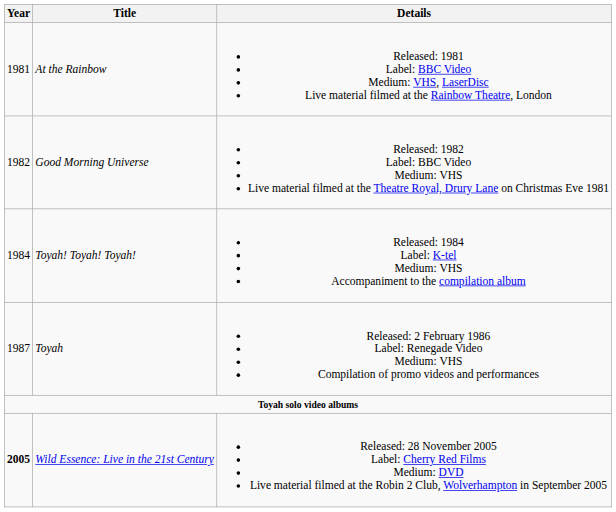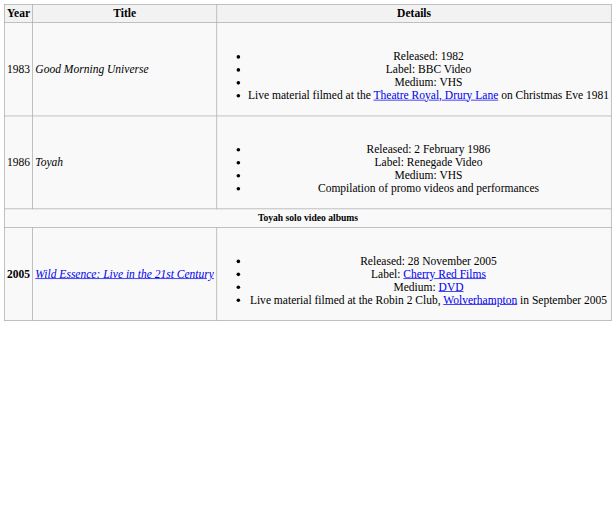- row: 1981 | At the Rainbow | Released: 1981 Label: BBC Video Medium: VHS, LaserDisc Live material filmed at the Rainbow Theatre, London
Good Morning Universe | Year: 1982 -> 1983
- row: 1984 | Toyah! Toyah! Toyah! | Released: 1984 Label: K-tel Medium: VHS Accompaniment to the compilation album
Toyah | Year: 1987 -> 1986
